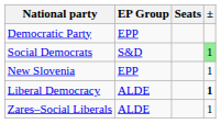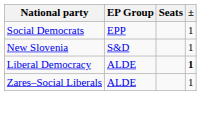- row: Democratic Party | EPP
Social Democrats | EP Group: S&D -> EPP
Social Democrats | ±: lightgreen background -> no background
New Slovenia | EP Group: EPP -> S&D
